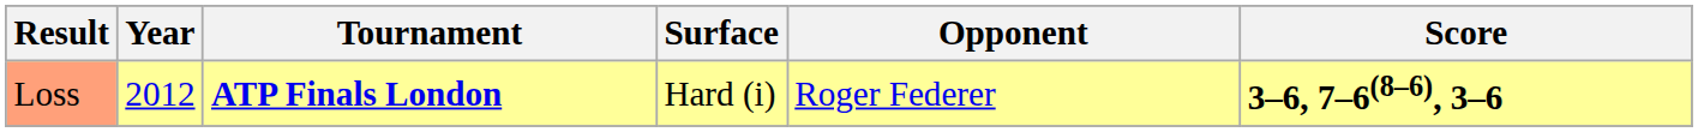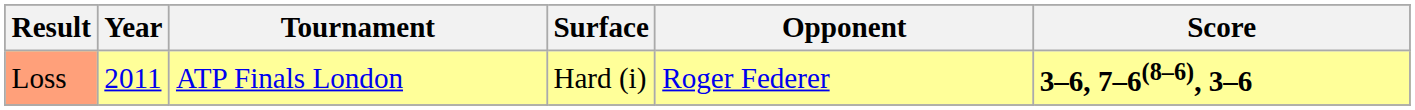Loss | Year: 2012 -> 2011
Loss | Tournament: bold -> normal
